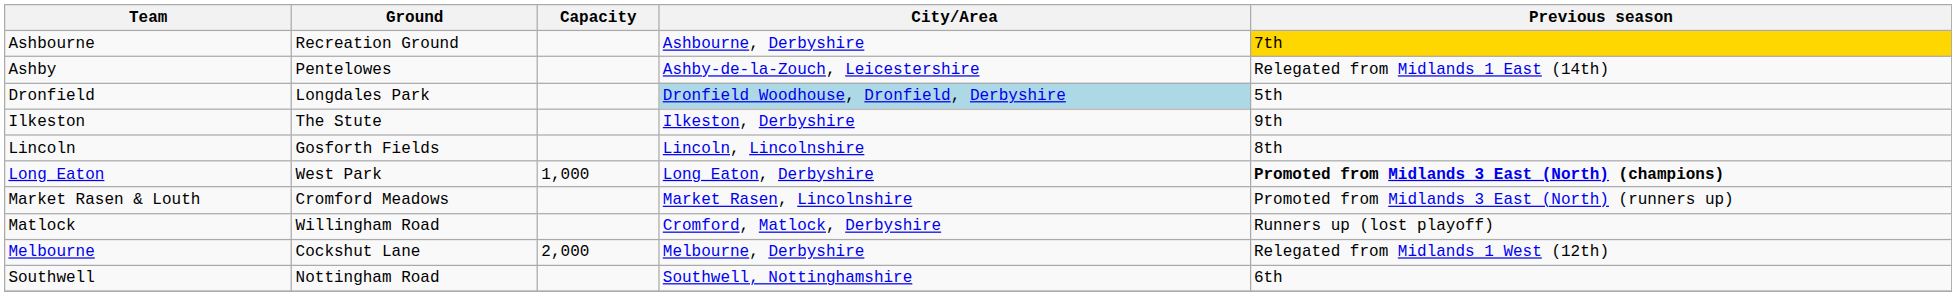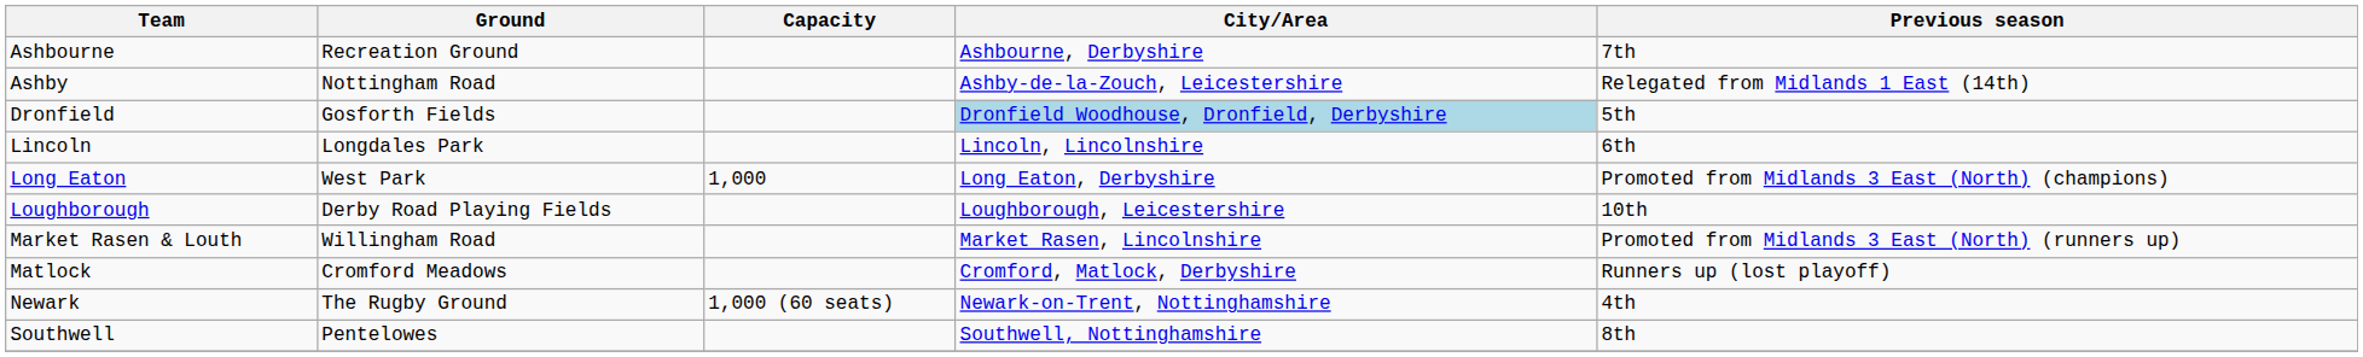Ashbourne | Previous season: gold background -> no background
Ashby | Ground: Pentelowes -> Nottingham Road
Dronfield | Ground: Longdales Park -> Gosforth Fields
- row: Ilkeston | The Stute | Ilkeston, Derbyshire | 9th
Lincoln | Ground: Gosforth Fields -> Longdales Park
Lincoln | Previous season: 8th -> 6th
Long Eaton | Previous season: bold -> normal
+ row: Loughborough | Derby Road Playing Fields | Loughborough, Leicestershire | 10th
Market Rasen & Louth | Ground: Cromford Meadows -> Willingham Road
Matlock | Ground: Willingham Road -> Cromford Meadows
- row: Melbourne | Cockshut Lane | 2,000 | Melbourne, Derbyshire | Relegated from Midlands 1 West (12th)
+ row: Newark | The Rugby Ground | 1,000 (60 seats) | Newark-on-Trent, Nottinghamshire | 4th
Southwell | Ground: Nottingham Road -> Pentelowes
Southwell | Previous season: 6th -> 8th
